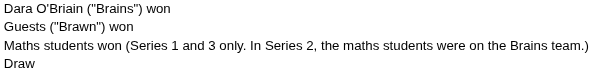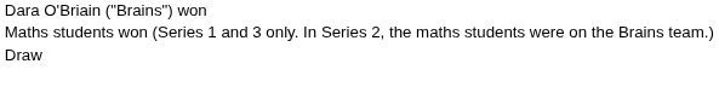- row: Guests ("Brawn") won
